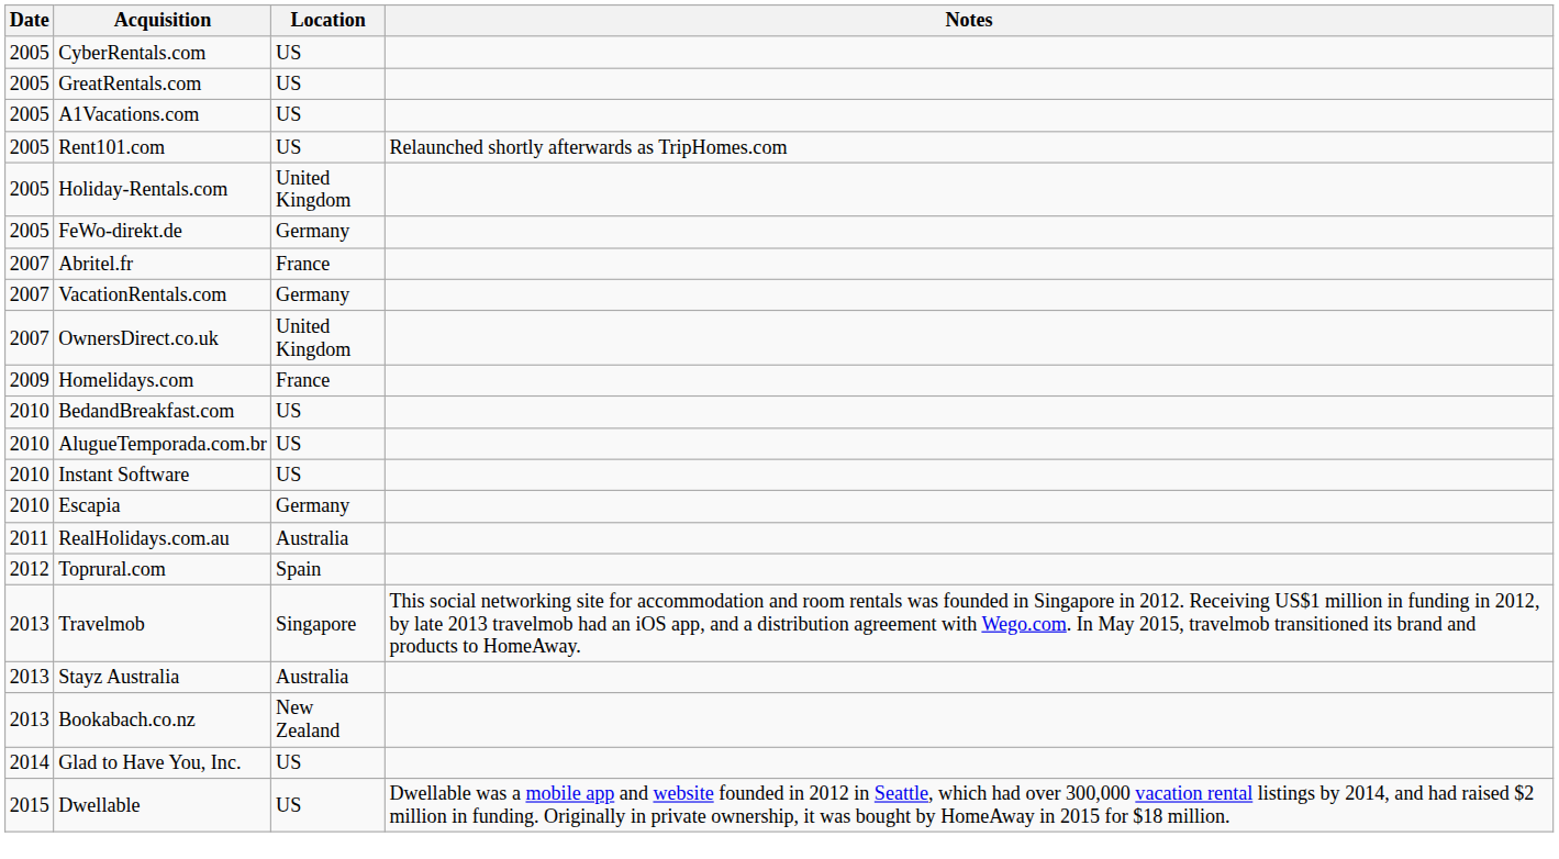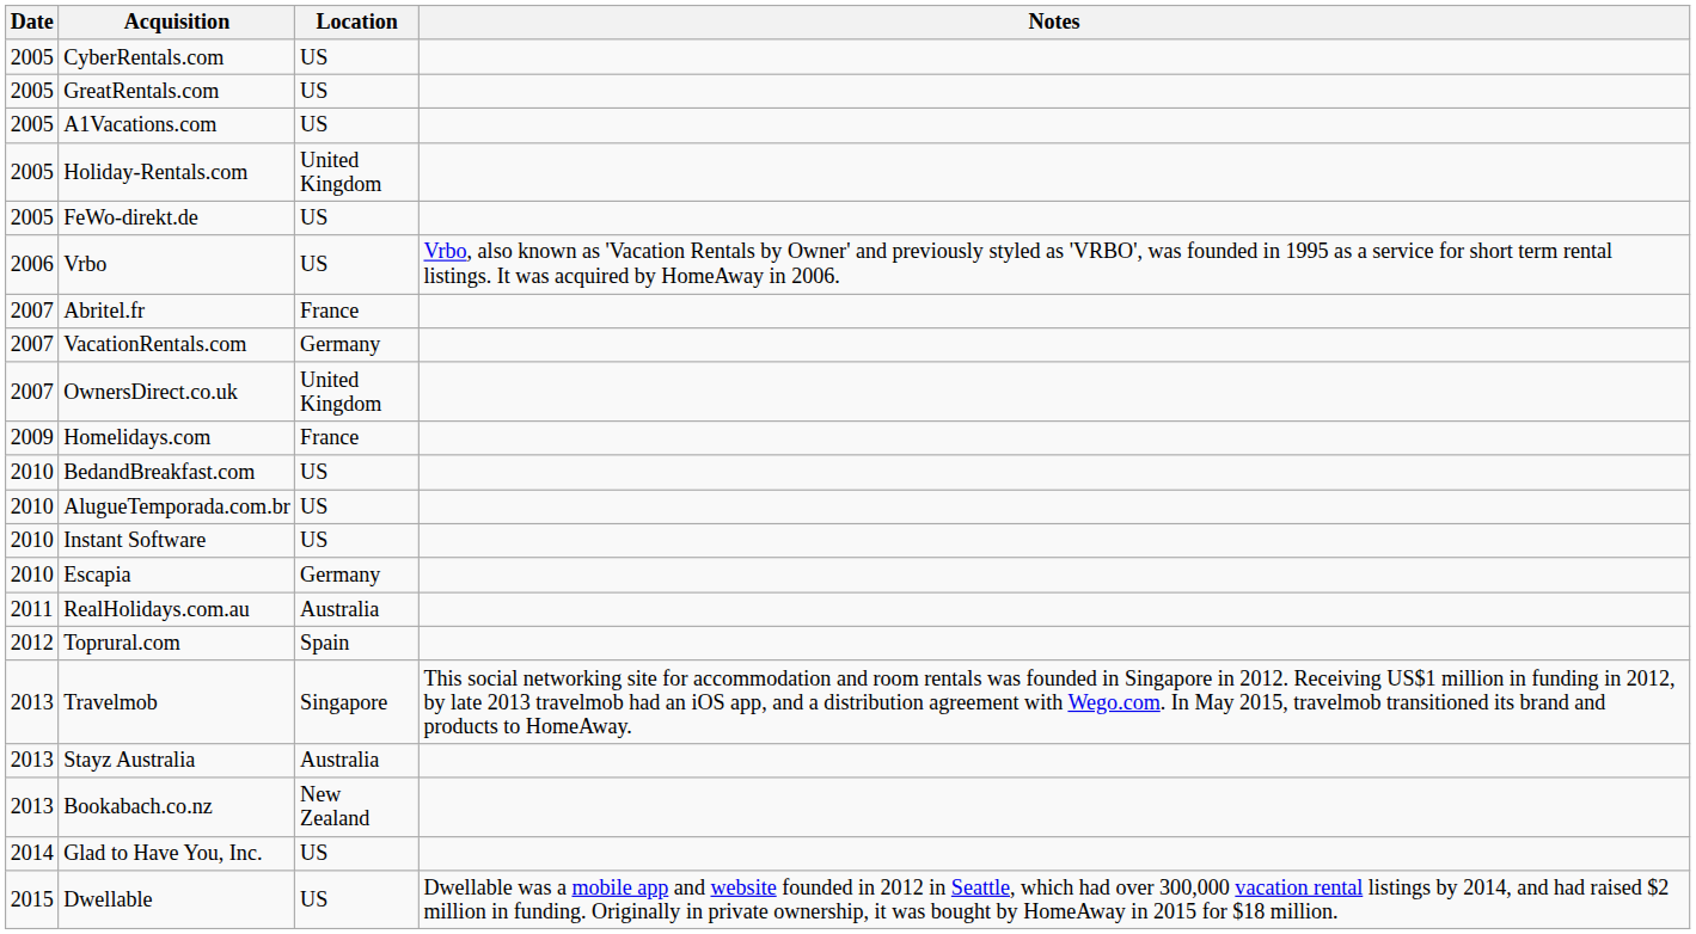- row: 2005 | Rent101.com | US | Relaunched shortly afterwards as TripHomes.com
FeWo-direkt.de | Location: Germany -> US
+ row: 2006 | Vrbo | US | Vrbo, also known as 'Vacation Rentals by Owner' and previously styled as 'VRBO', was founded in 1995 as a service for short term rental listings. It was acquired by HomeAway in 2006.
